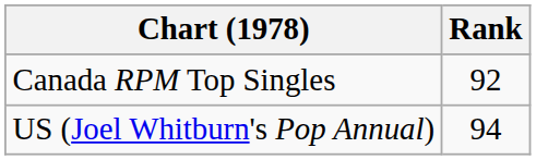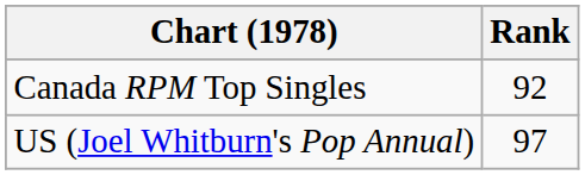US (Joel Whitburn's Pop Annual) | Rank: 94 -> 97
